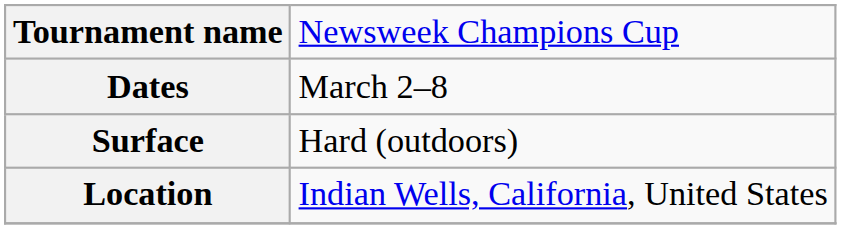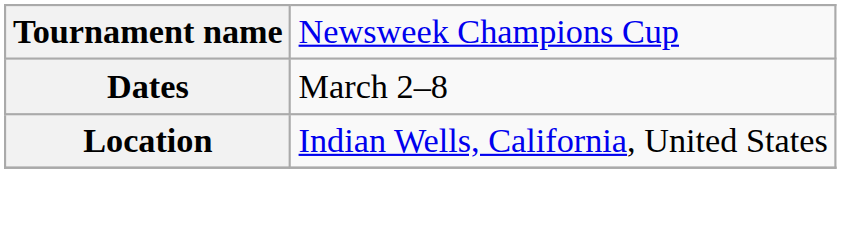- row: Surface | Hard (outdoors)
